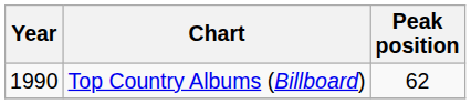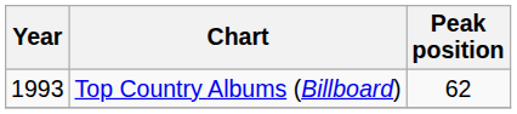Top Country Albums (Billboard) | Year: 1990 -> 1993
